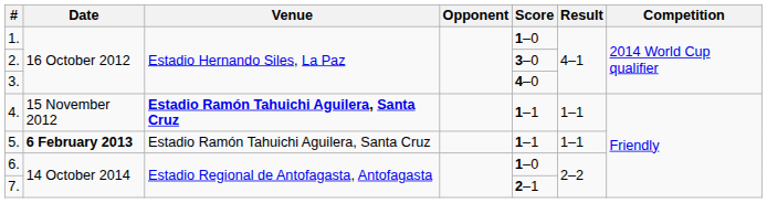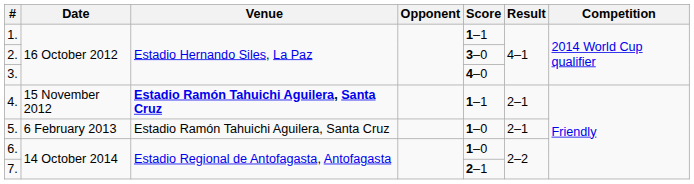1. | Score: 1–0 -> 1–1
4. | Result: 1–1 -> 2–1
5. | Date: bold -> normal
5. | Score: 1–1 -> 1–0
5. | Result: 1–1 -> 2–1
